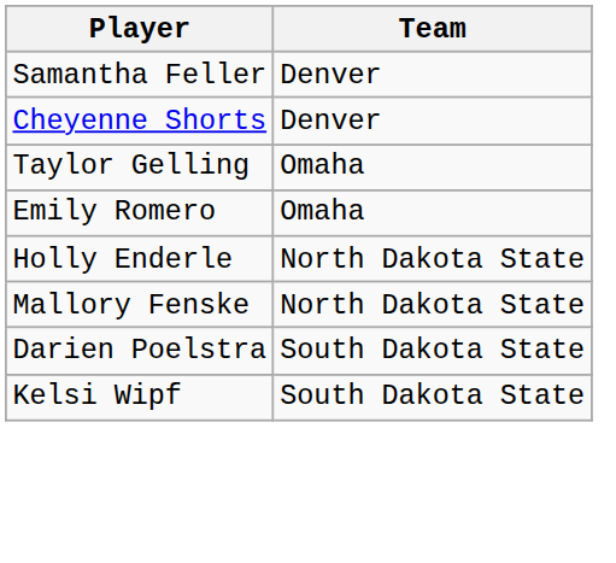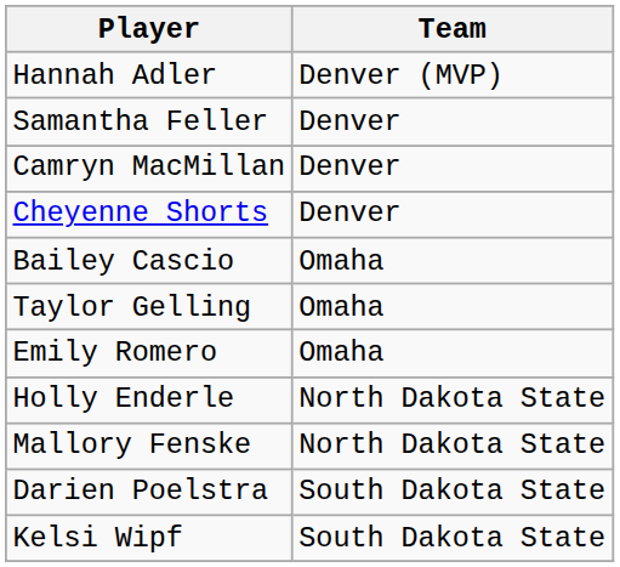+ row: Hannah Adler | Denver (MVP)
+ row: Camryn MacMillan | Denver
+ row: Bailey Cascio | Omaha
